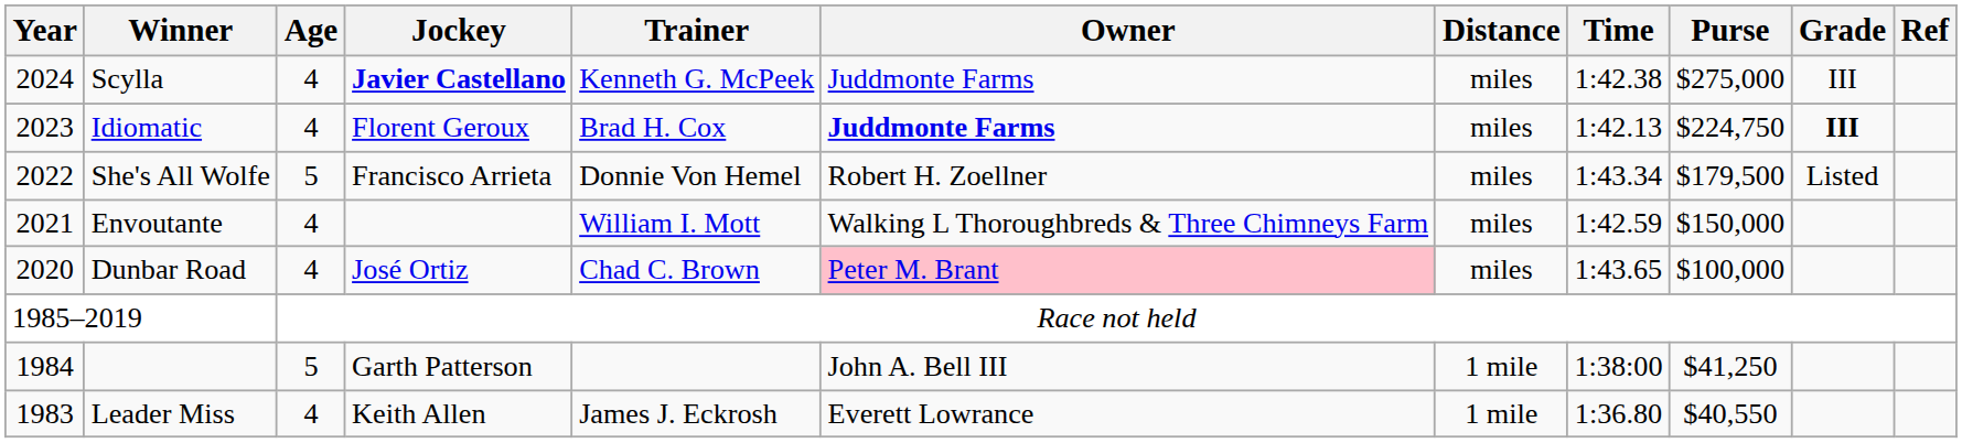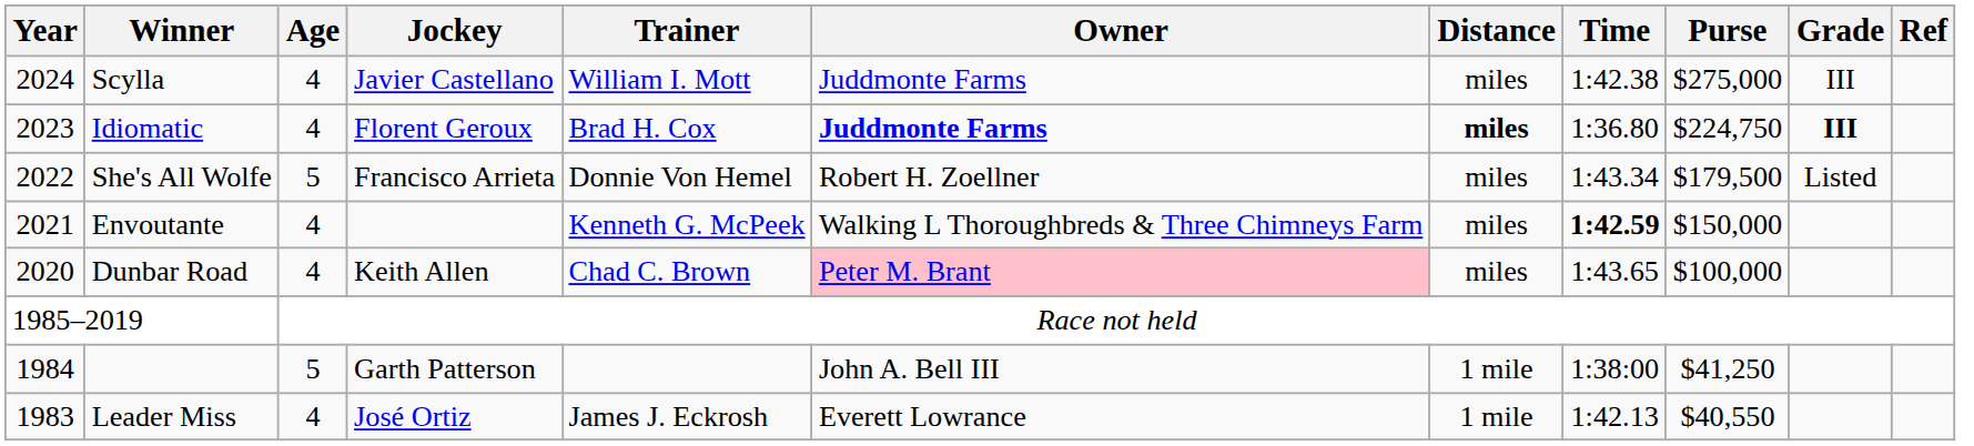Scylla | Jockey: bold -> normal
Scylla | Trainer: Kenneth G. McPeek -> William I. Mott
Idiomatic | Distance: normal -> bold
Idiomatic | Time: 1:42.13 -> 1:36.80
Envoutante | Trainer: William I. Mott -> Kenneth G. McPeek
Envoutante | Time: normal -> bold
Dunbar Road | Jockey: José Ortiz -> Keith Allen
Leader Miss | Jockey: Keith Allen -> José Ortiz
Leader Miss | Time: 1:36.80 -> 1:42.13
